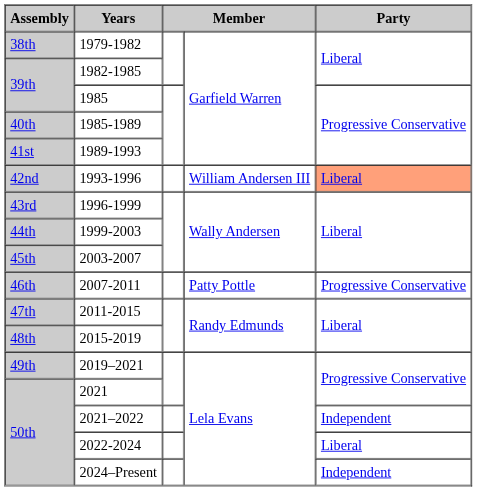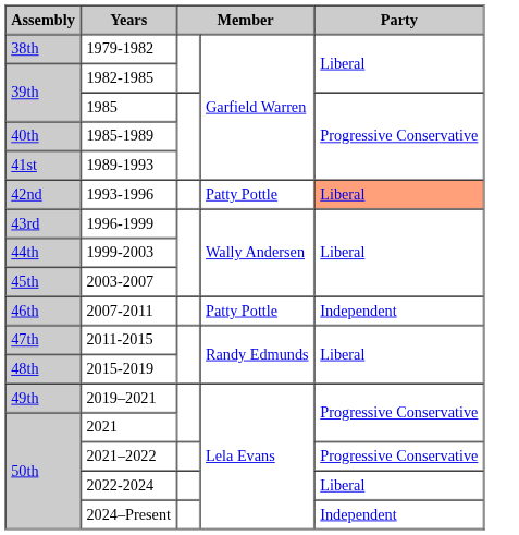1993-1996 | column 4: William Andersen III -> Patty Pottle
2007-2011 | Party: Progressive Conservative -> Independent
2021–2022 | Party: Independent -> Progressive Conservative
